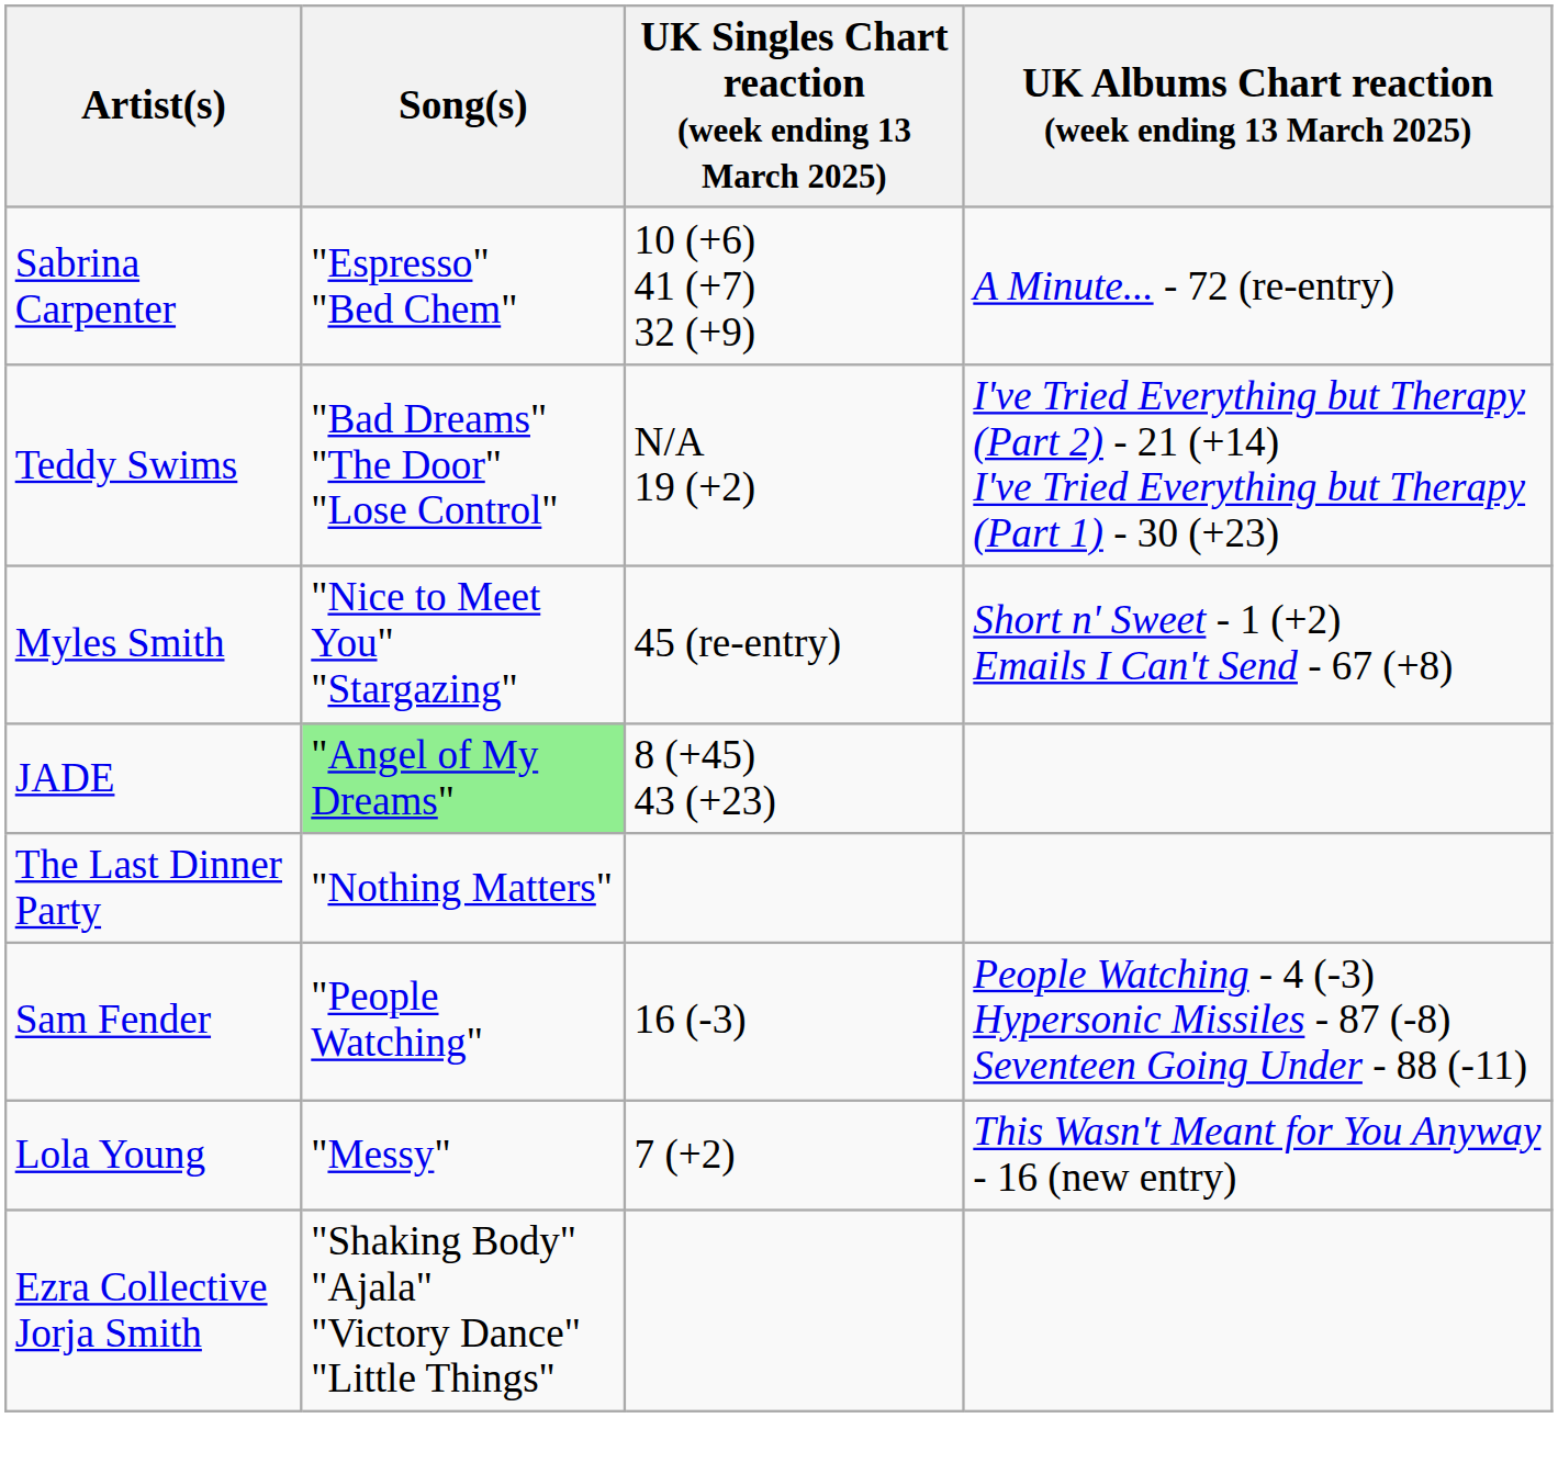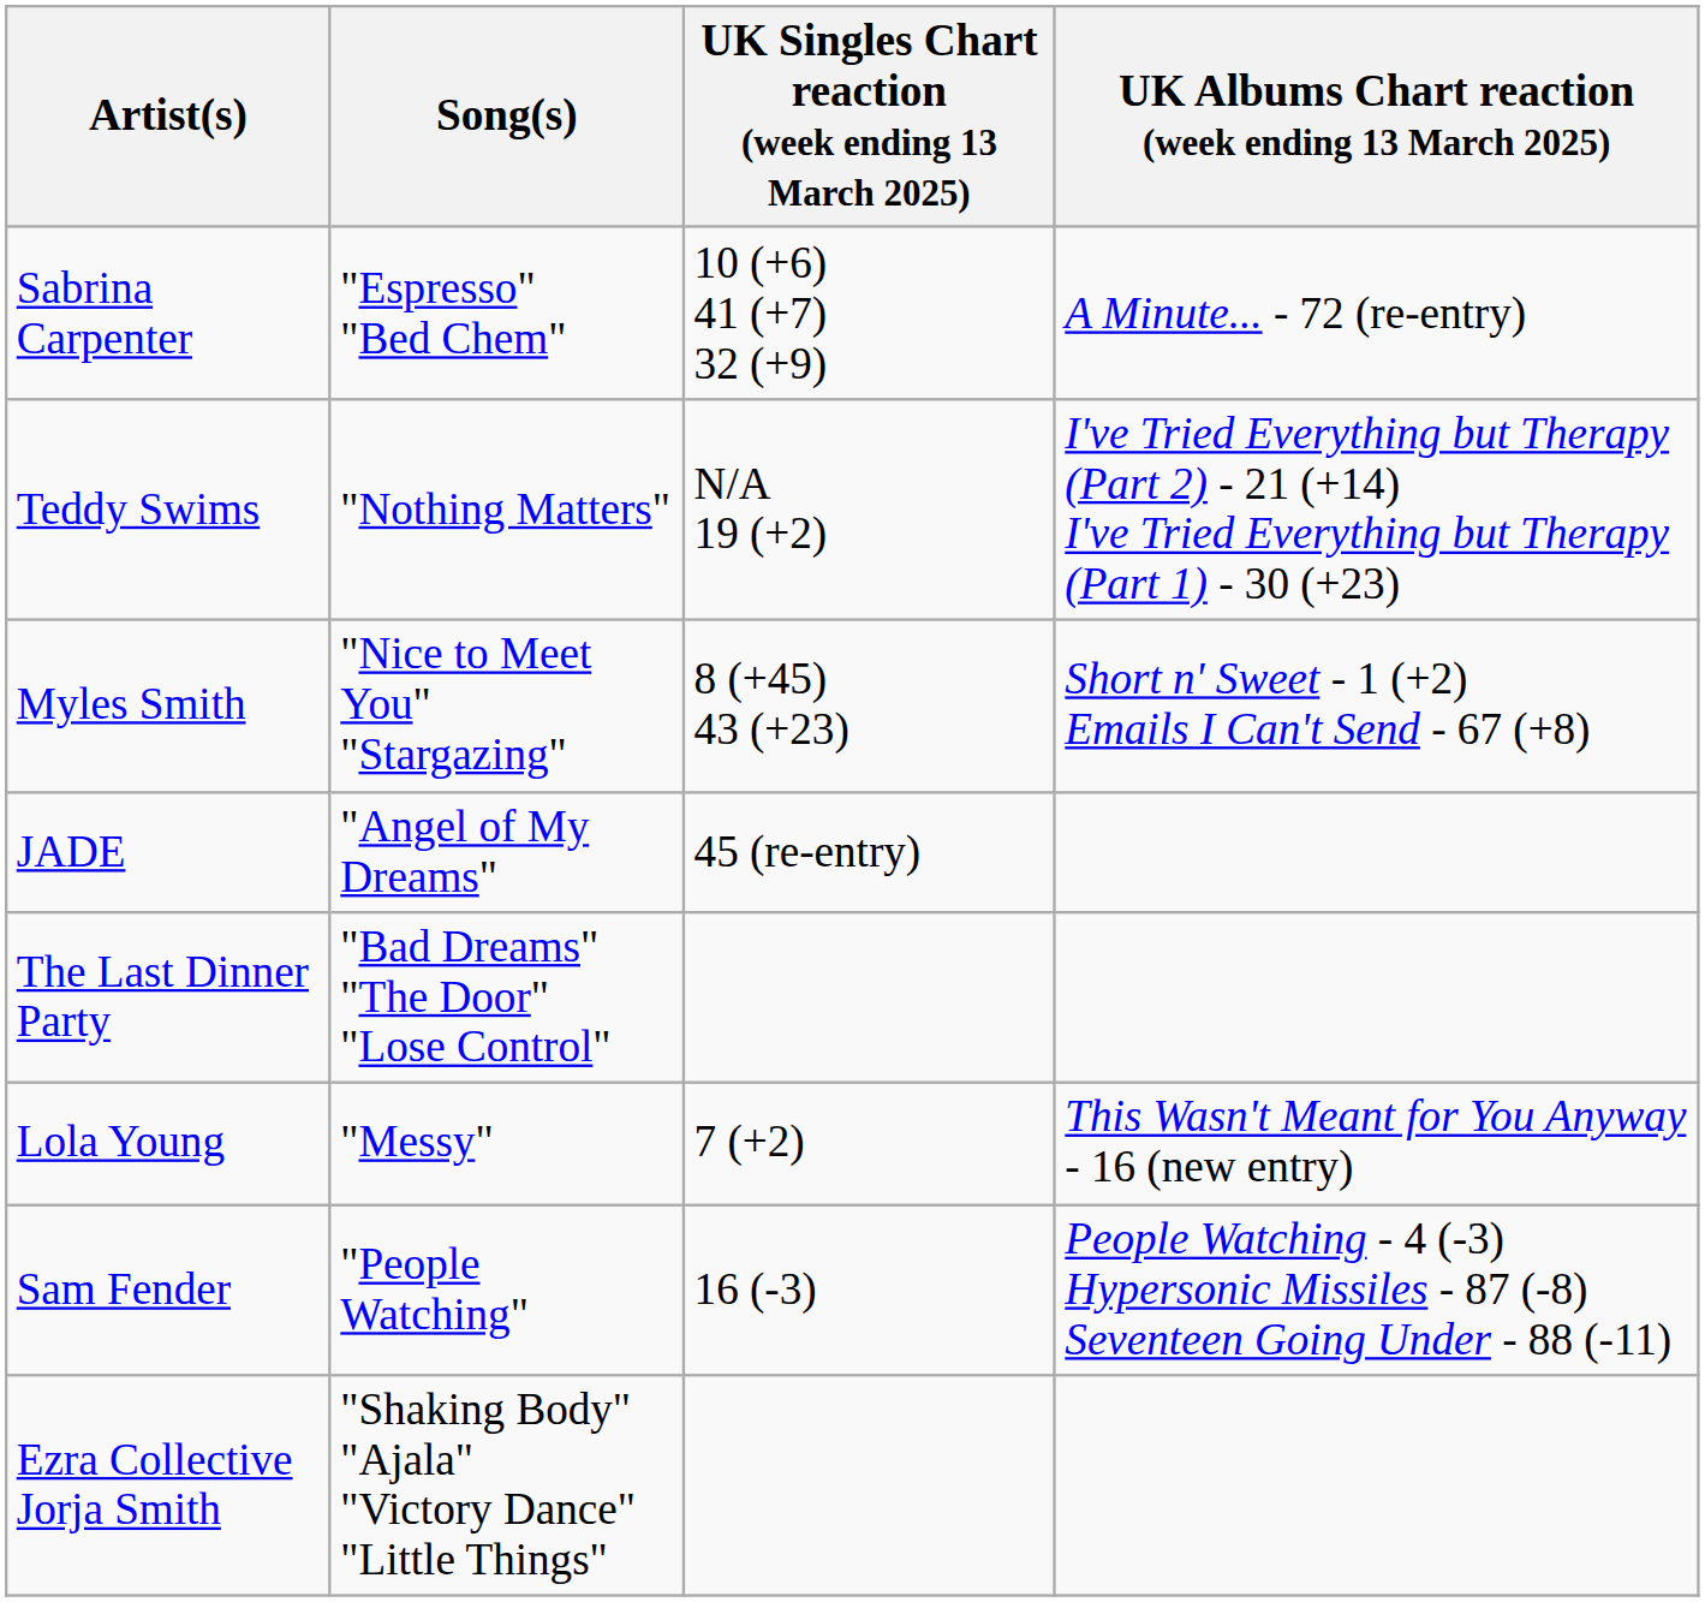Teddy Swims | Song(s): "Bad Dreams" "The Door" "Lose Control" -> "Nothing Matters"
Myles Smith | UK Singles Chart reaction (week ending 13 March 2025): 45 (re-entry) -> 8 (+45) 43 (+23)
JADE | Song(s): lightgreen background -> no background
JADE | UK Singles Chart reaction (week ending 13 March 2025): 8 (+45) 43 (+23) -> 45 (re-entry)
The Last Dinner Party | Song(s): "Nothing Matters" -> "Bad Dreams" "The Door" "Lose Control"
rows swapped: Lola Young <-> Sam Fender
